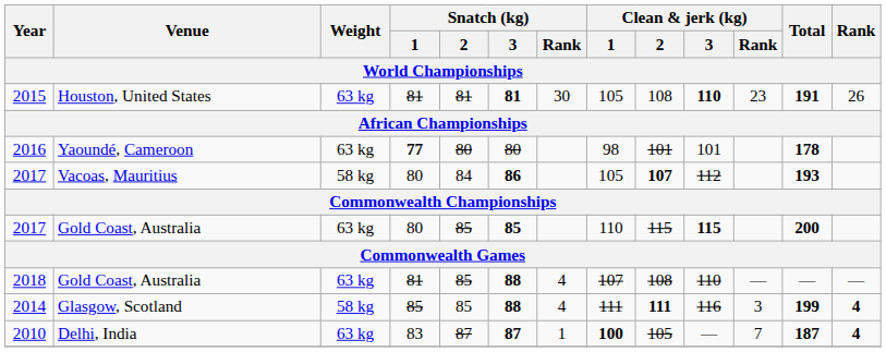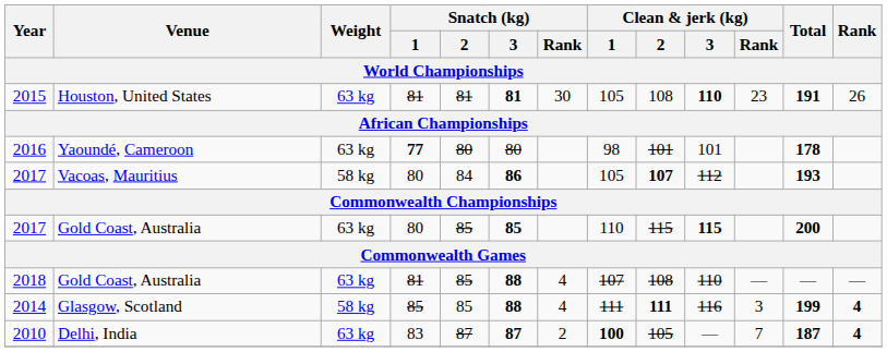2010 | Snatch (kg) / Rank: 1 -> 2
